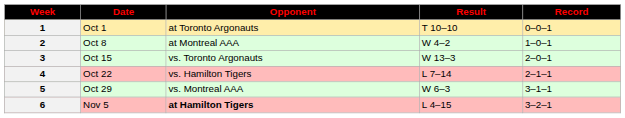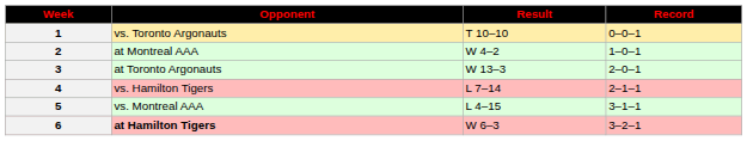- column: Date | Oct 1 | Oct 8 | Oct 15 | Oct 22 | Oct 29 | Nov 5
1 | Opponent: at Toronto Argonauts -> vs. Toronto Argonauts
3 | Opponent: vs. Toronto Argonauts -> at Toronto Argonauts
5 | Result: W 6–3 -> L 4–15
6 | Result: L 4–15 -> W 6–3
